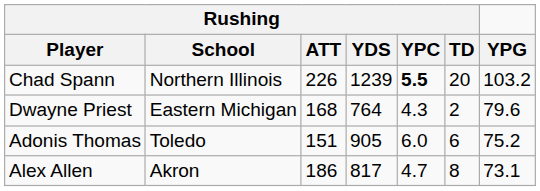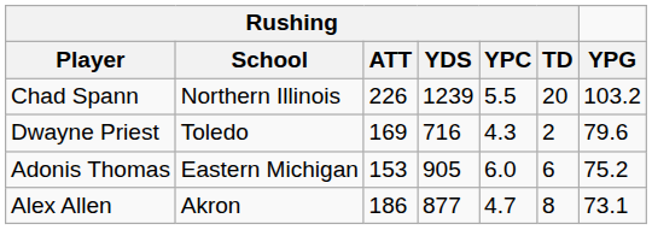Chad Spann | Rushing / YPC: bold -> normal
Dwayne Priest | Rushing / School: Eastern Michigan -> Toledo
Dwayne Priest | Rushing / ATT: 168 -> 169
Dwayne Priest | Rushing / YDS: 764 -> 716
Adonis Thomas | Rushing / School: Toledo -> Eastern Michigan
Adonis Thomas | Rushing / ATT: 151 -> 153
Alex Allen | Rushing / YDS: 817 -> 877
